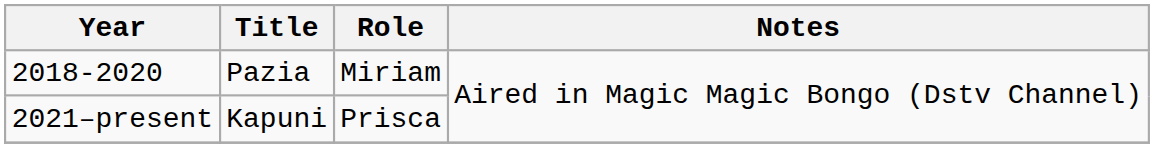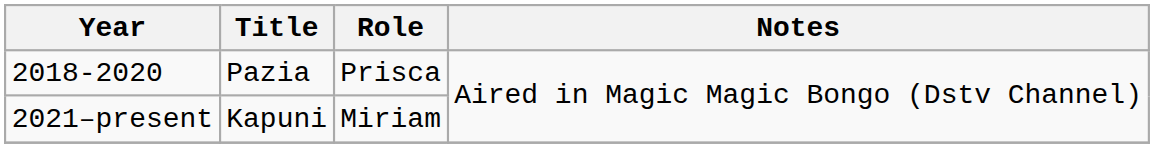2018-2020 | Role: Miriam -> Prisca
2021–present | Role: Prisca -> Miriam
